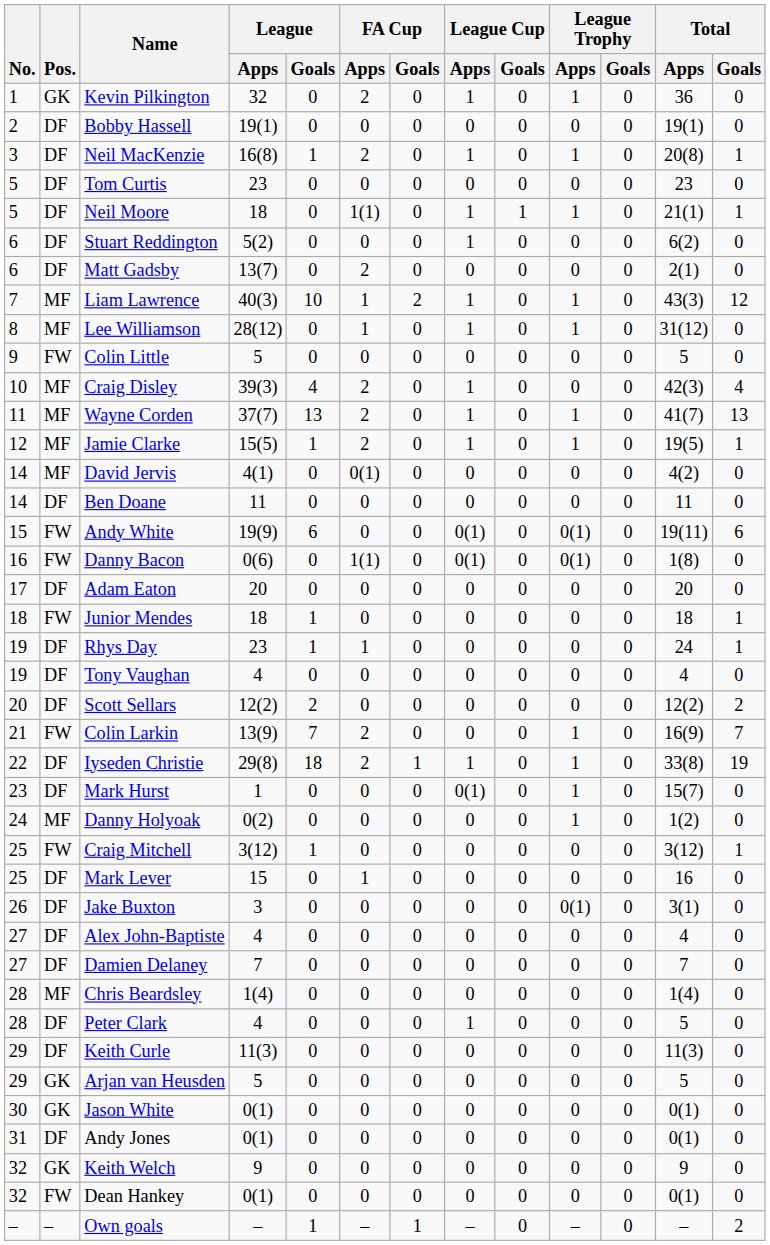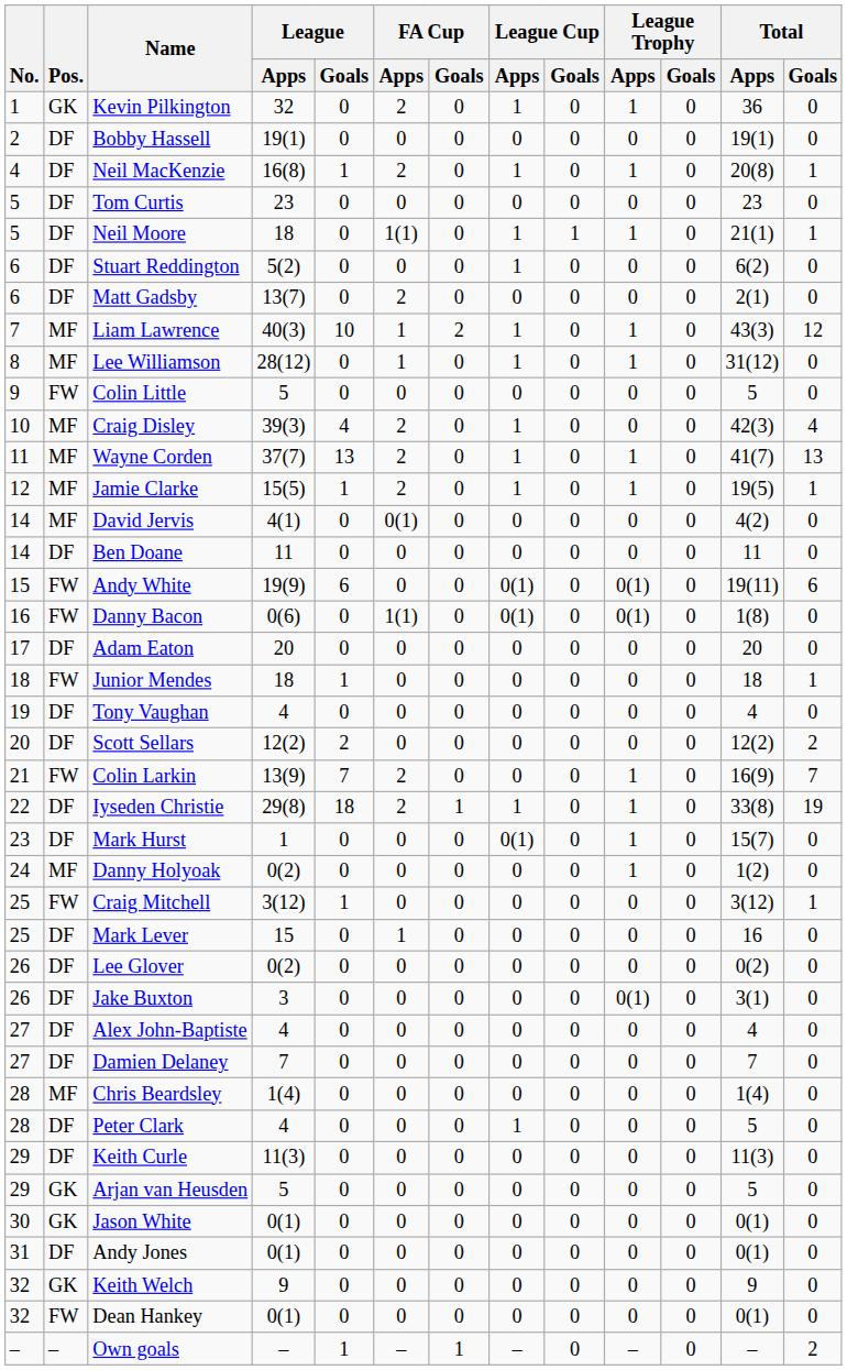Neil MacKenzie | No.: 3 -> 4
- row: 19 | DF | Rhys Day | 23 | 1 | 1 | 0 | 0 | 0 | 0 | 0 | 24 | 1
+ row: 26 | DF | Lee Glover | 0(2) | 0 | 0 | 0 | 0 | 0 | 0 | 0 | 0(2) | 0
